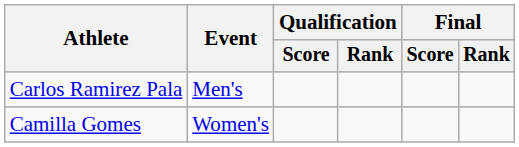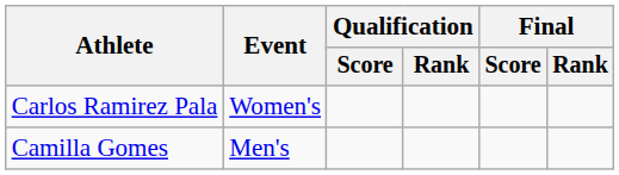Carlos Ramirez Pala | Event: Men's -> Women's
Camilla Gomes | Event: Women's -> Men's
